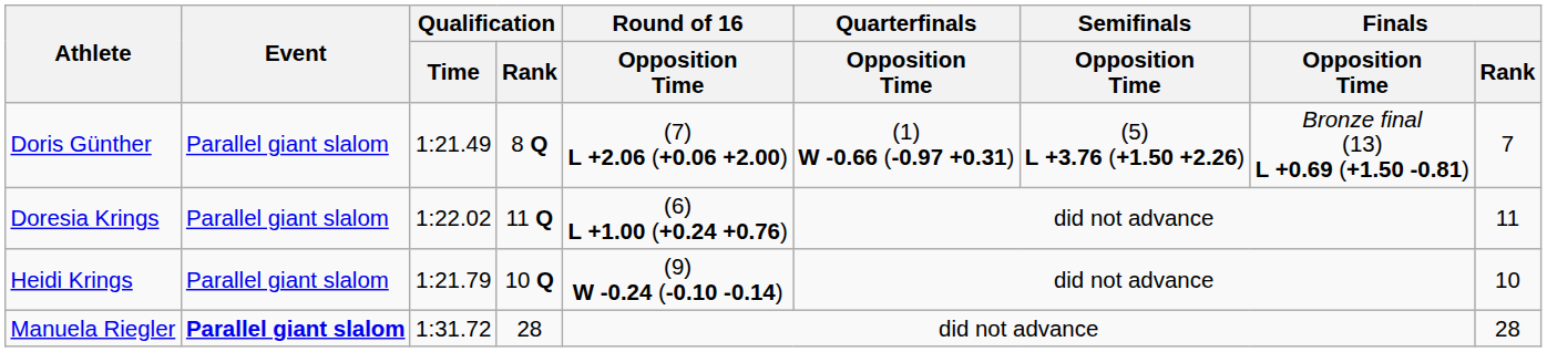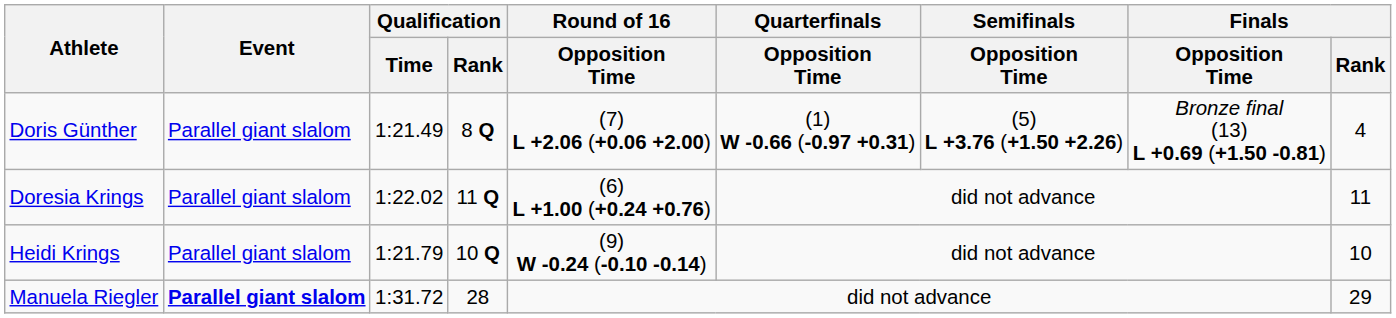Doris Günther | Finals / Rank: 7 -> 4
Manuela Riegler | Finals / Rank: 28 -> 29
